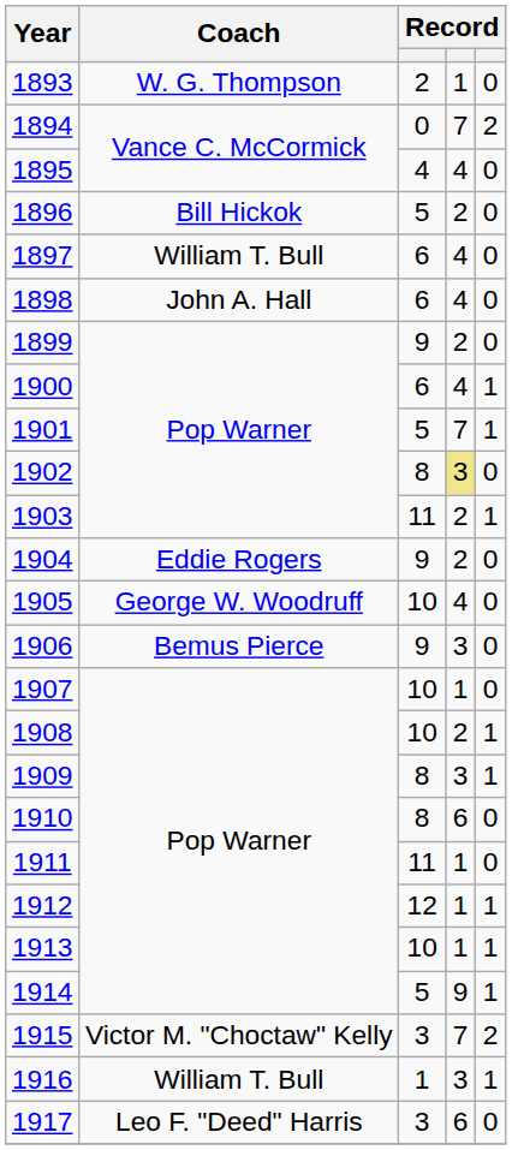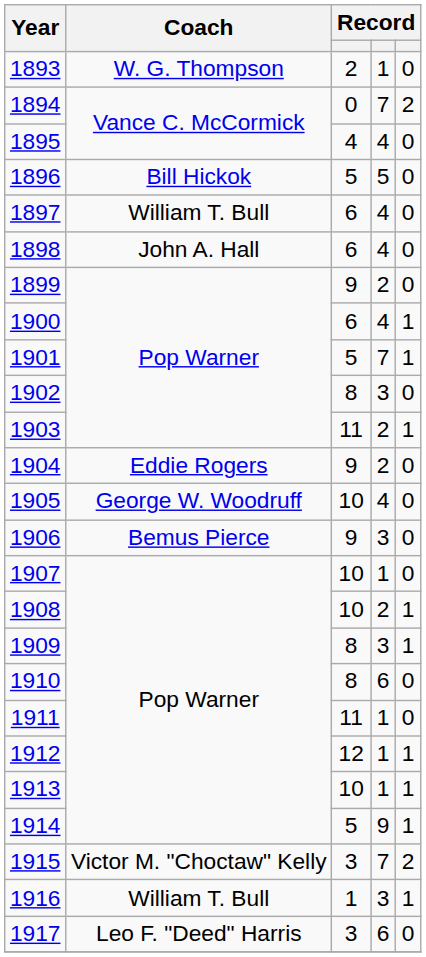1896 | column 4: 2 -> 5
1902 | column 4: khaki background -> no background
